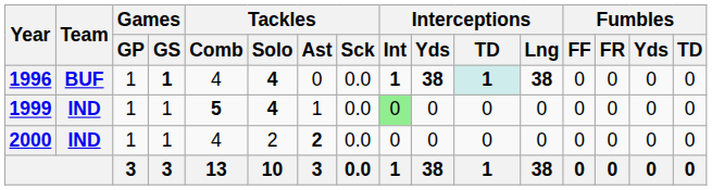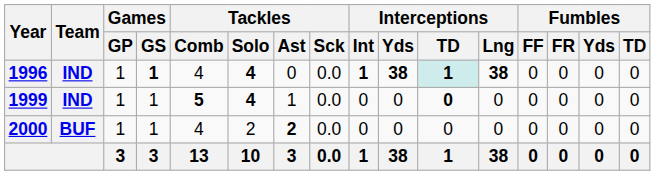1996 | Team: BUF -> IND
1999 | Interceptions / Int: lightgreen background -> no background
1999 | Interceptions / TD: normal -> bold
2000 | Team: IND -> BUF
